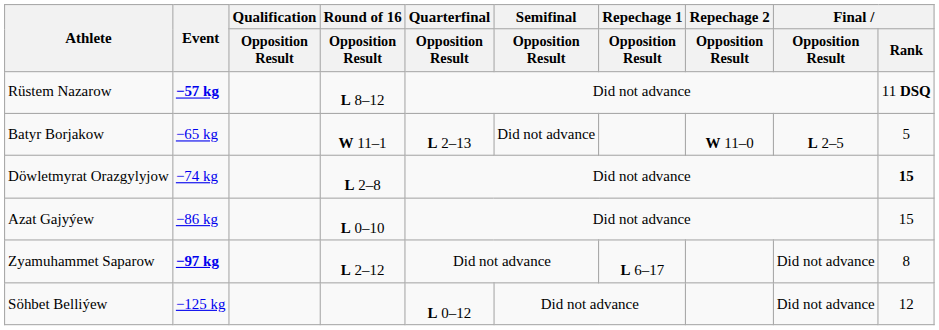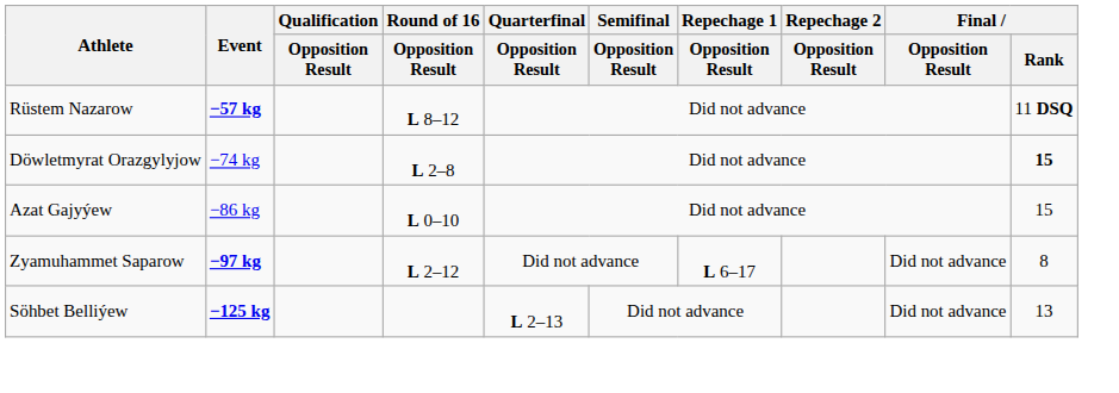- row: Batyr Borjakow | −65 kg | W 11–1 | L 2–13 | Did not advance | W 11–0 | L 2–5 | 5
Söhbet Belliýew | Event: normal -> bold
Söhbet Belliýew | Quarterfinal / Opposition Result: L 0–12 -> L 2–13
Söhbet Belliýew | Final / Rank: 12 -> 13
